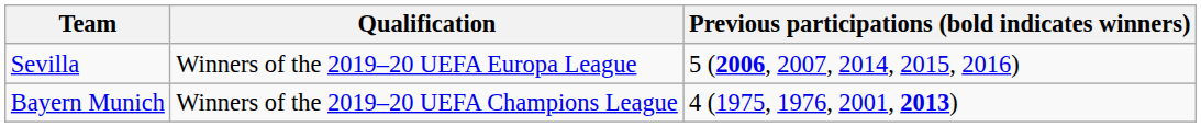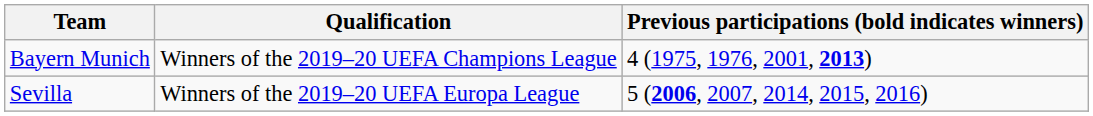rows swapped: Bayern Munich <-> Sevilla
